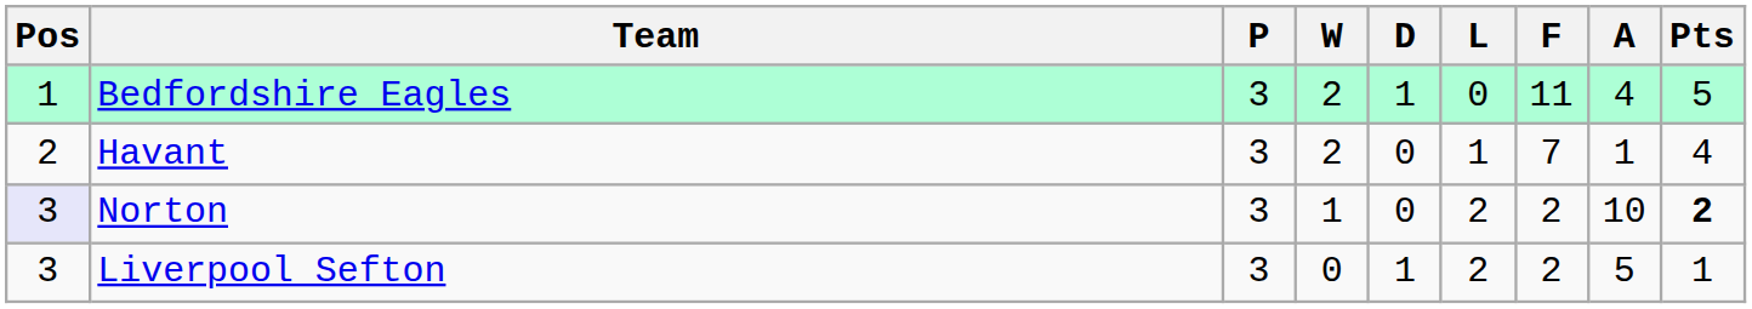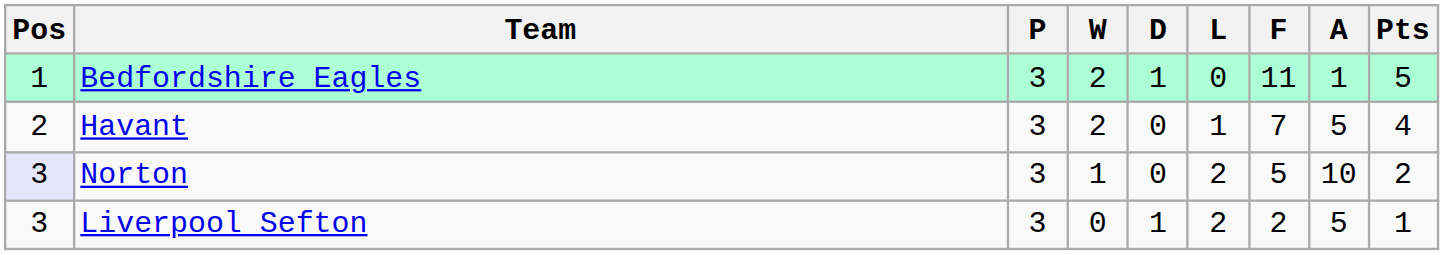Bedfordshire Eagles | A: 4 -> 1
Havant | A: 1 -> 5
Norton | F: 2 -> 5
Norton | Pts: bold -> normal
